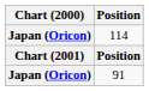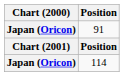rows swapped: 91 <-> 114
